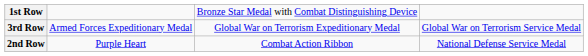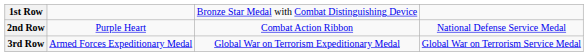rows swapped: 2nd Row <-> 3rd Row
